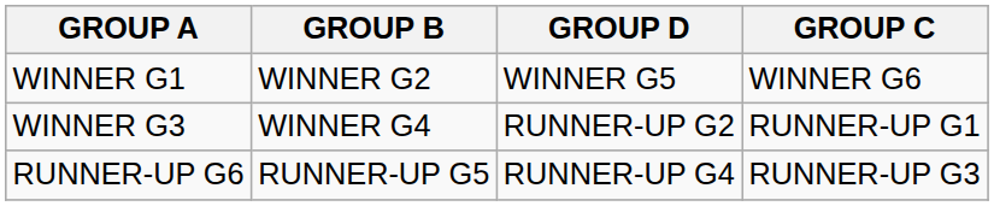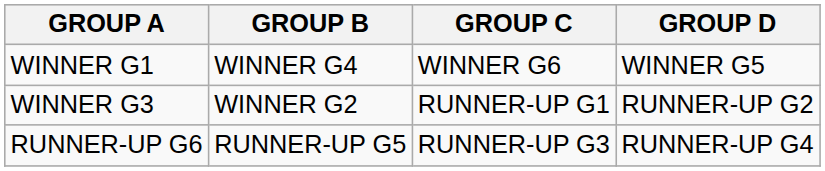columns swapped: GROUP C <-> GROUP D
WINNER G1 | GROUP B: WINNER G2 -> WINNER G4
WINNER G3 | GROUP B: WINNER G4 -> WINNER G2
